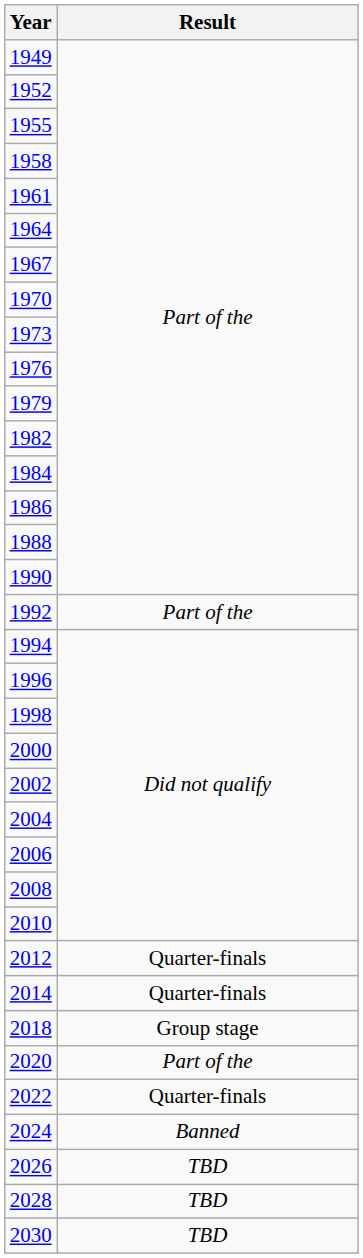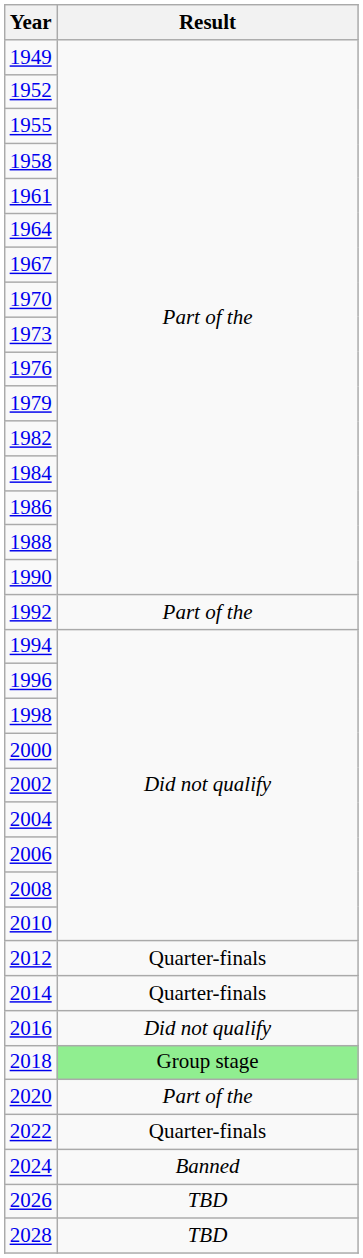+ row: 2016 | Did not qualify
2018 | Result: no background -> lightgreen background
- row: 2030 | TBD
